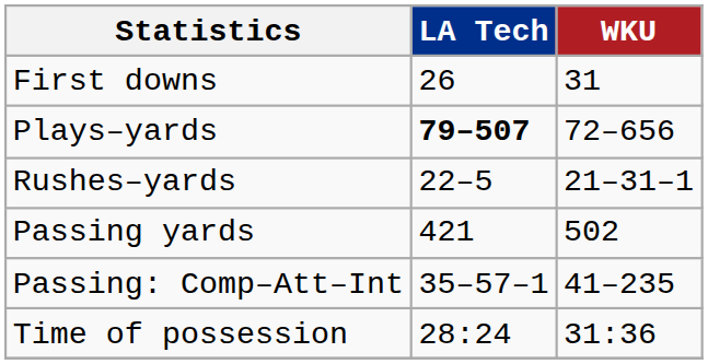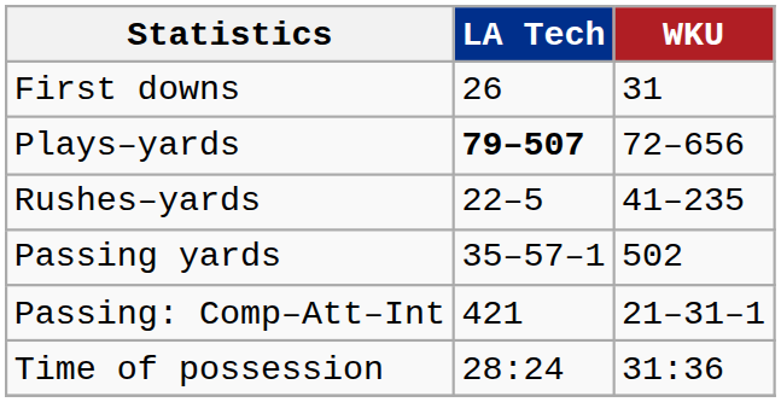Rushes–yards | WKU: 21–31–1 -> 41–235
Passing yards | LA Tech: 421 -> 35–57–1
Passing: Comp–Att–Int | LA Tech: 35–57–1 -> 421
Passing: Comp–Att–Int | WKU: 41–235 -> 21–31–1
